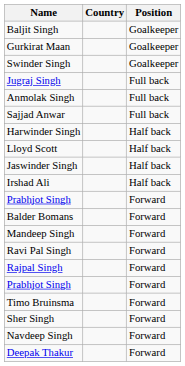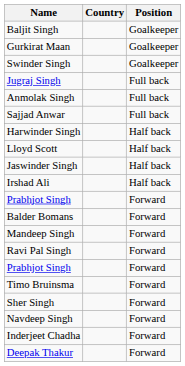- row: Rajpal Singh | Forward
+ row: Inderjeet Chadha | Forward
